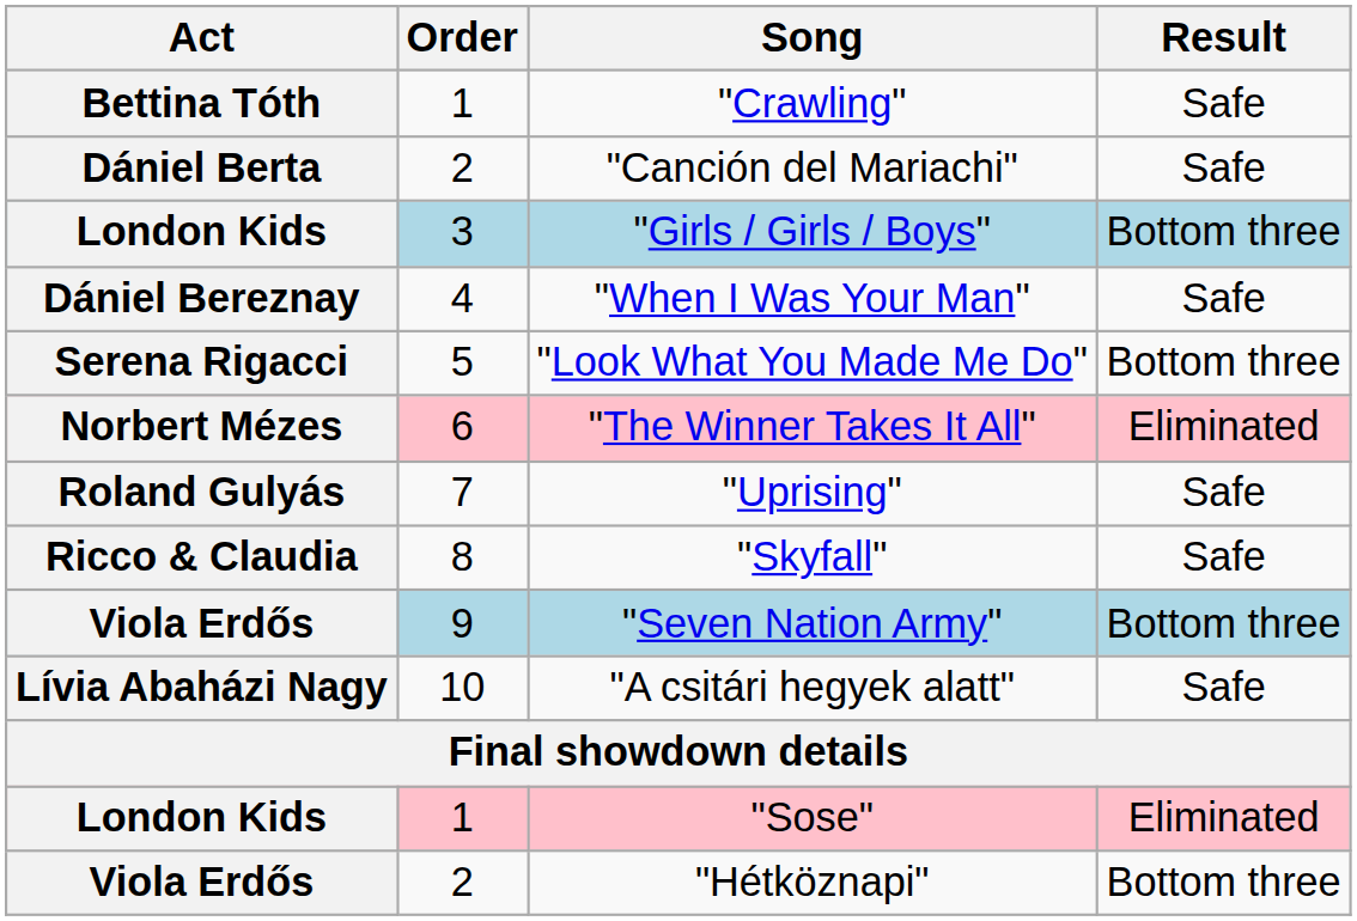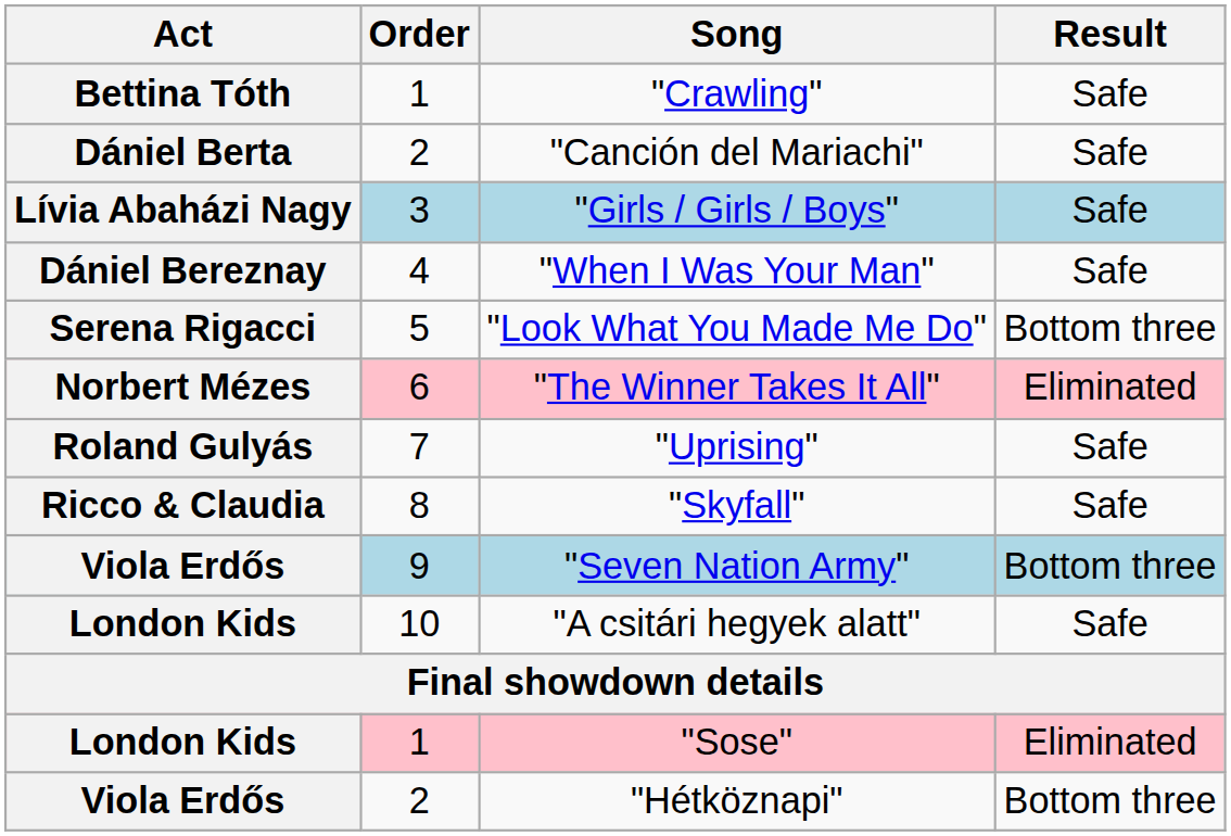"Girls / Girls / Boys" | Act: London Kids -> Lívia Abaházi Nagy
"Girls / Girls / Boys" | Result: Bottom three -> Safe
"A csitári hegyek alatt" | Act: Lívia Abaházi Nagy -> London Kids
